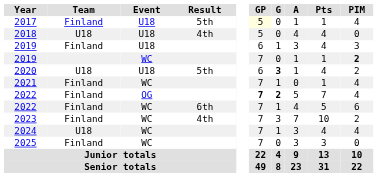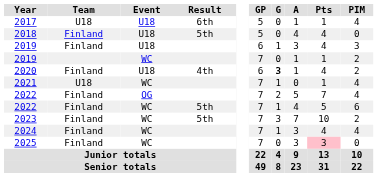2017 | Team: Finland -> U18
2017 | Result: 5th -> 6th
2017 | GP: lightyellow background -> no background
2018 | Team: U18 -> Finland
2018 | Result: 4th -> 5th
2019 / WC | PIM: bold -> normal
2020 | Team: U18 -> Finland
2020 | Result: 5th -> 4th
2021 | Team: Finland -> U18
2022 / OG | GP: bold -> normal
2022 / OG | G: bold -> normal
2022 / WC | Result: 6th -> 5th
2023 | Result: 4th -> 5th
2024 | Team: U18 -> Finland
2025 | Pts: no background -> pink background
